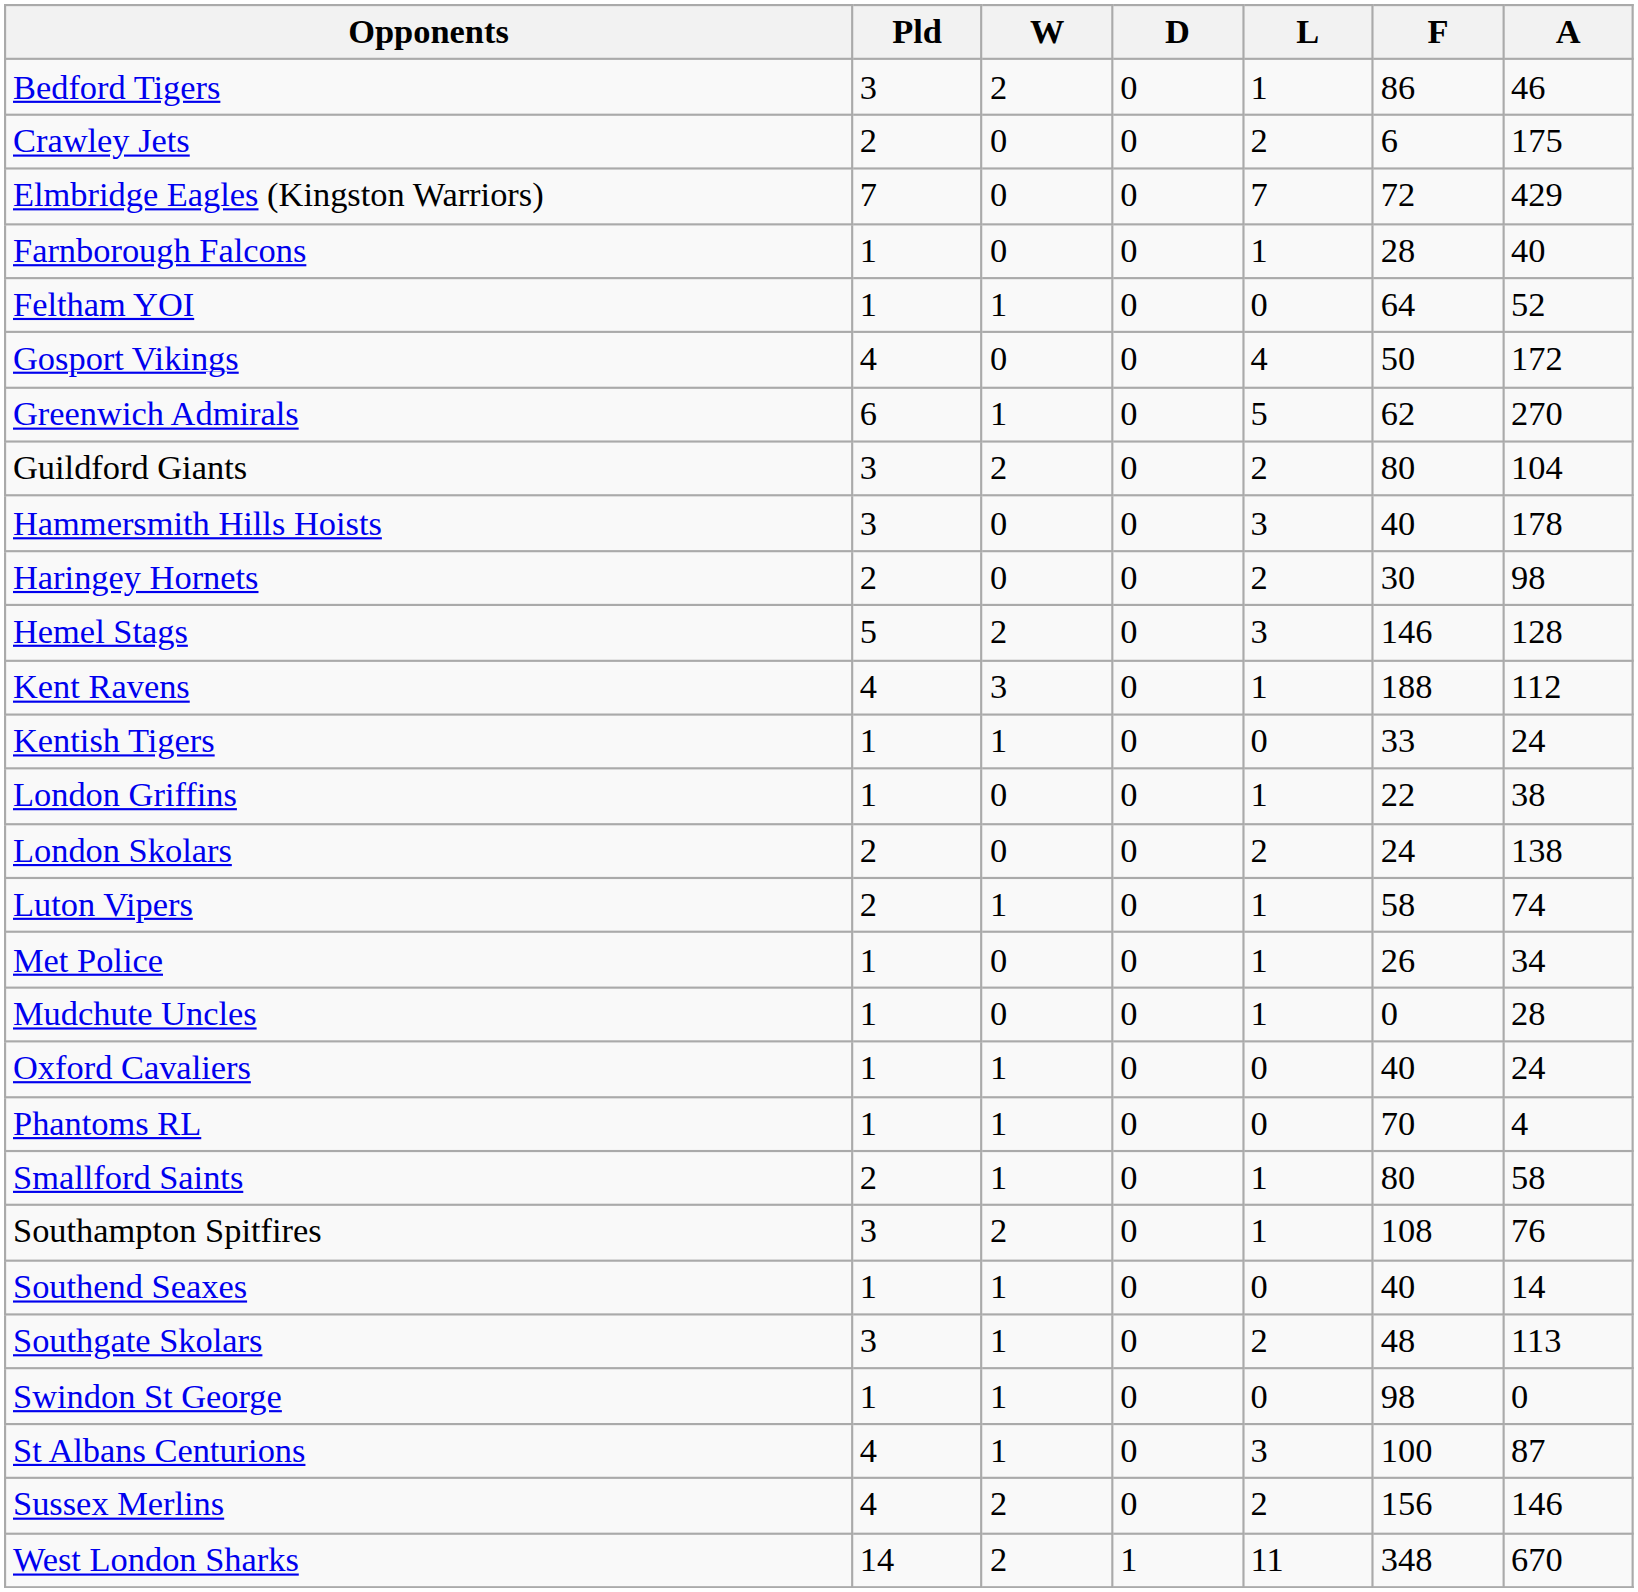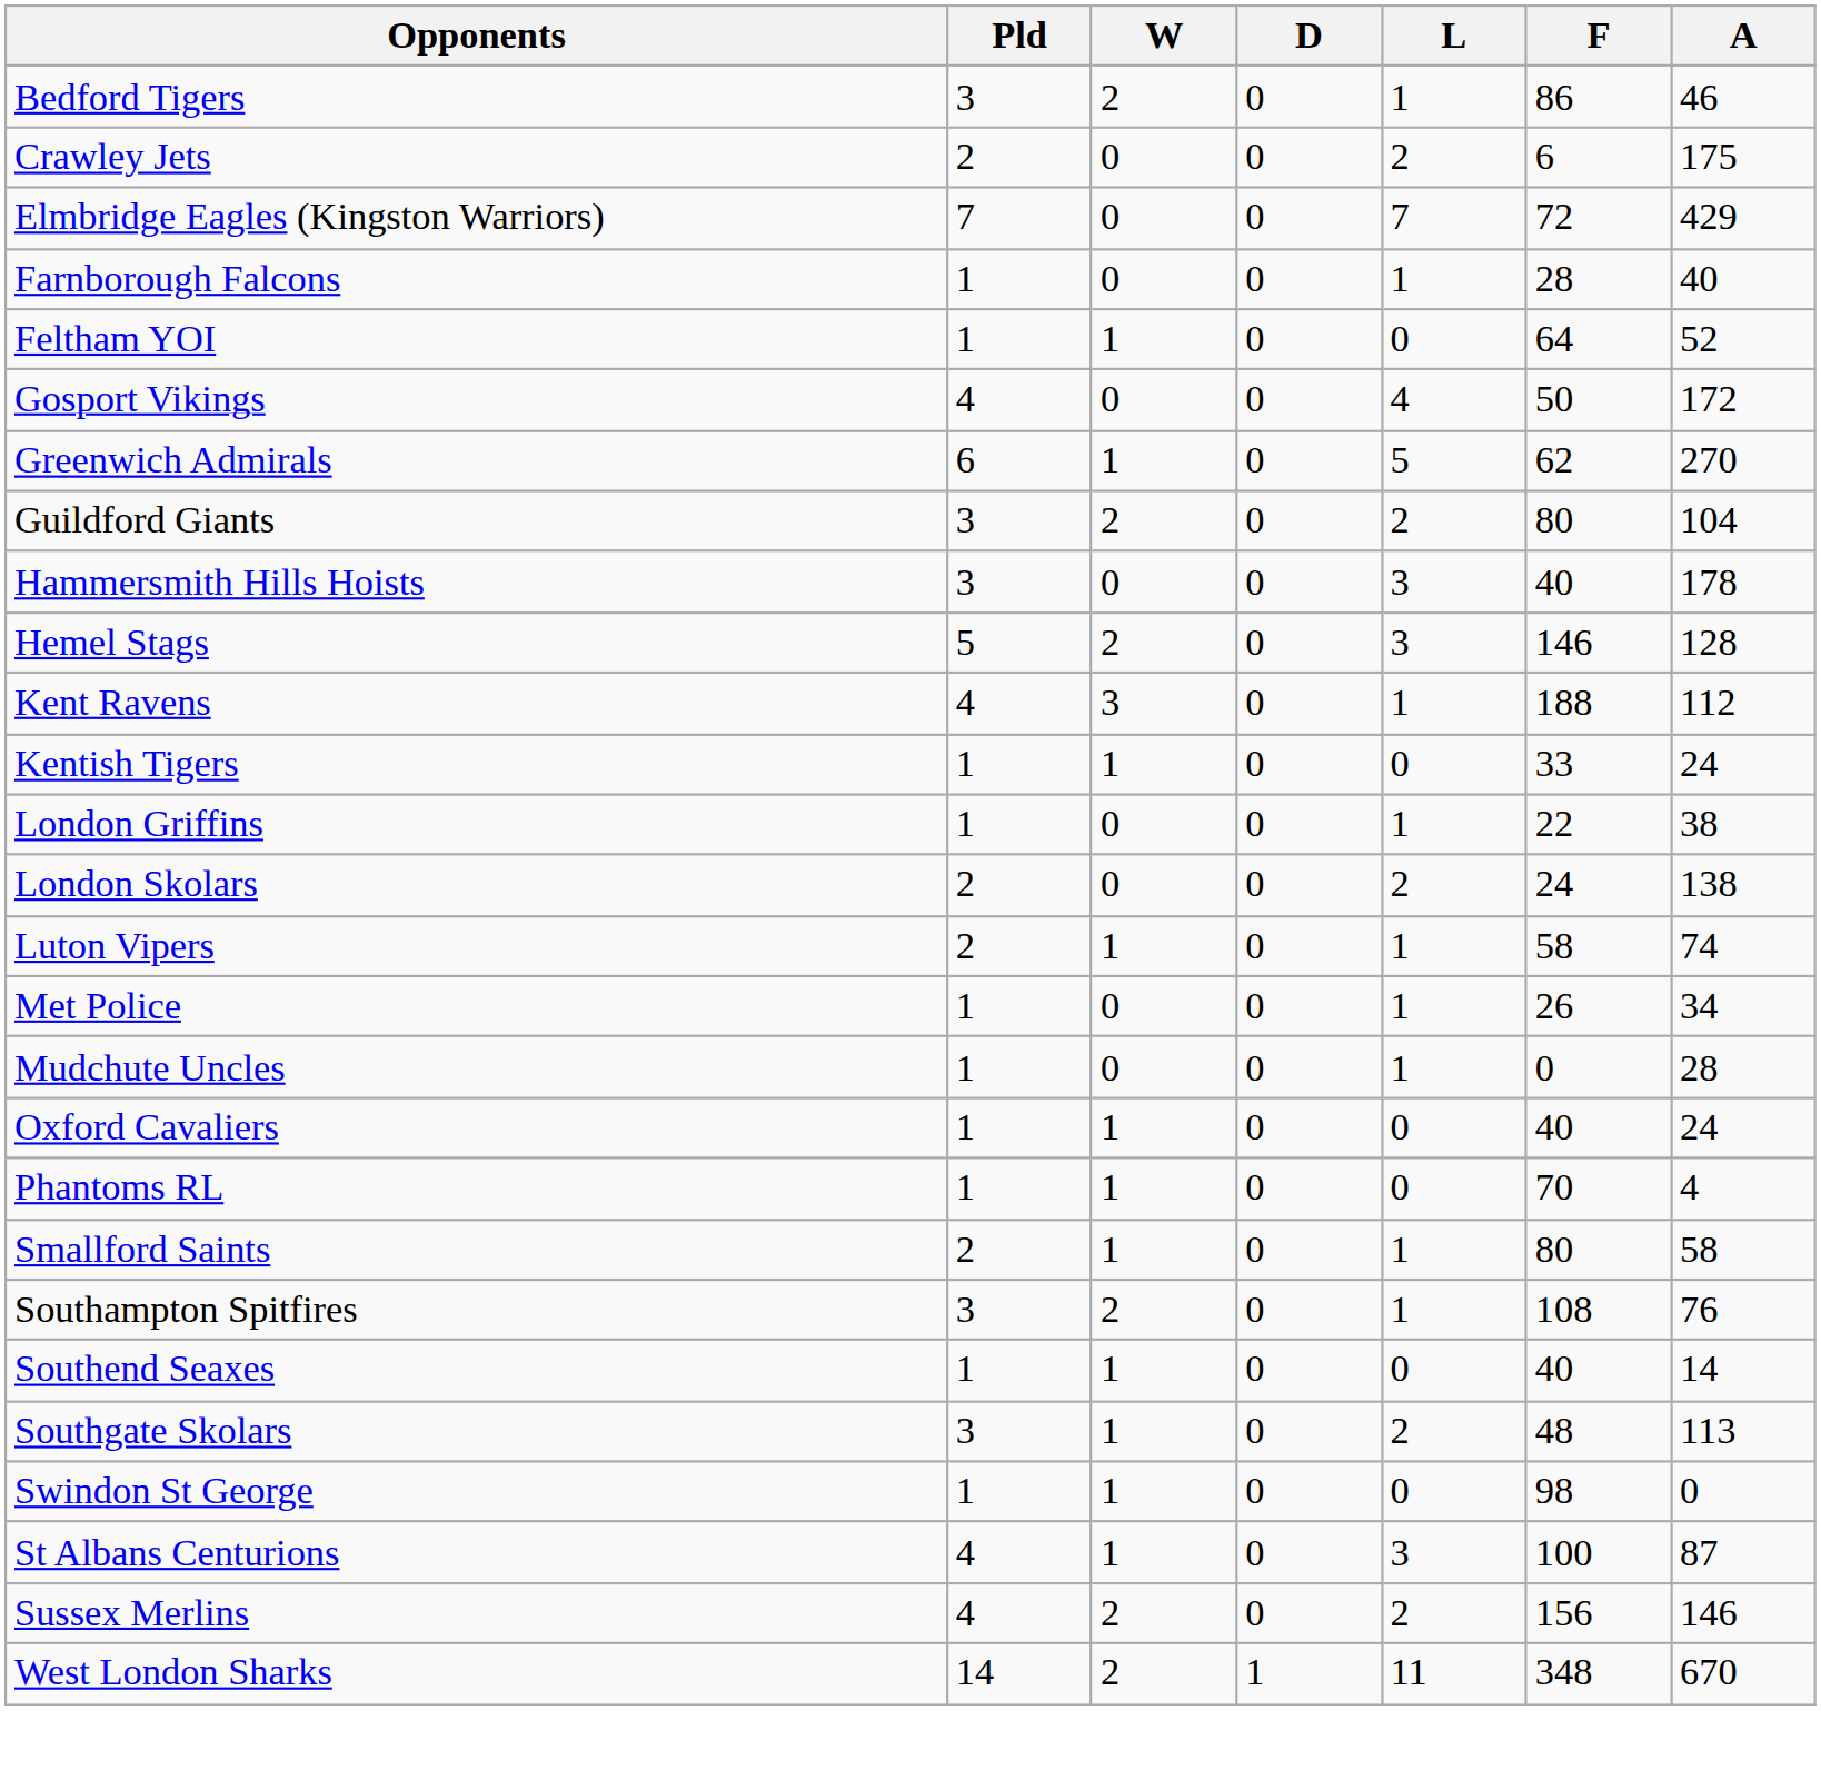- row: Haringey Hornets | 2 | 0 | 0 | 2 | 30 | 98
